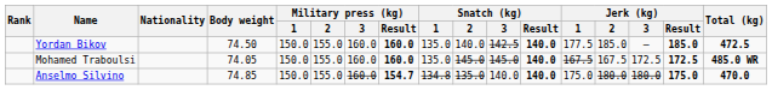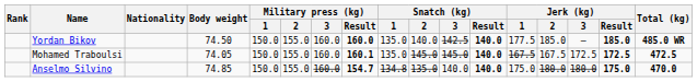Yordan Bikov | Total (kg): 472.5 -> 485.0 WR
Mohamed Traboulsi | Military press (kg) / Result: 160.0 -> 160.1
Mohamed Traboulsi | Total (kg): 485.0 WR -> 472.5
